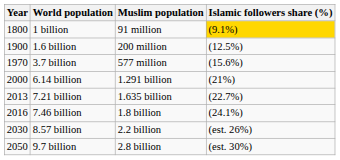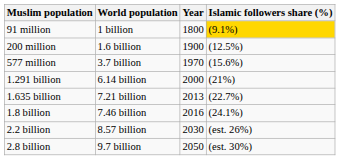columns swapped: Year <-> Muslim population
